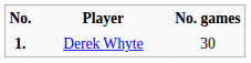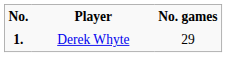Derek Whyte | No. games: 30 -> 29
